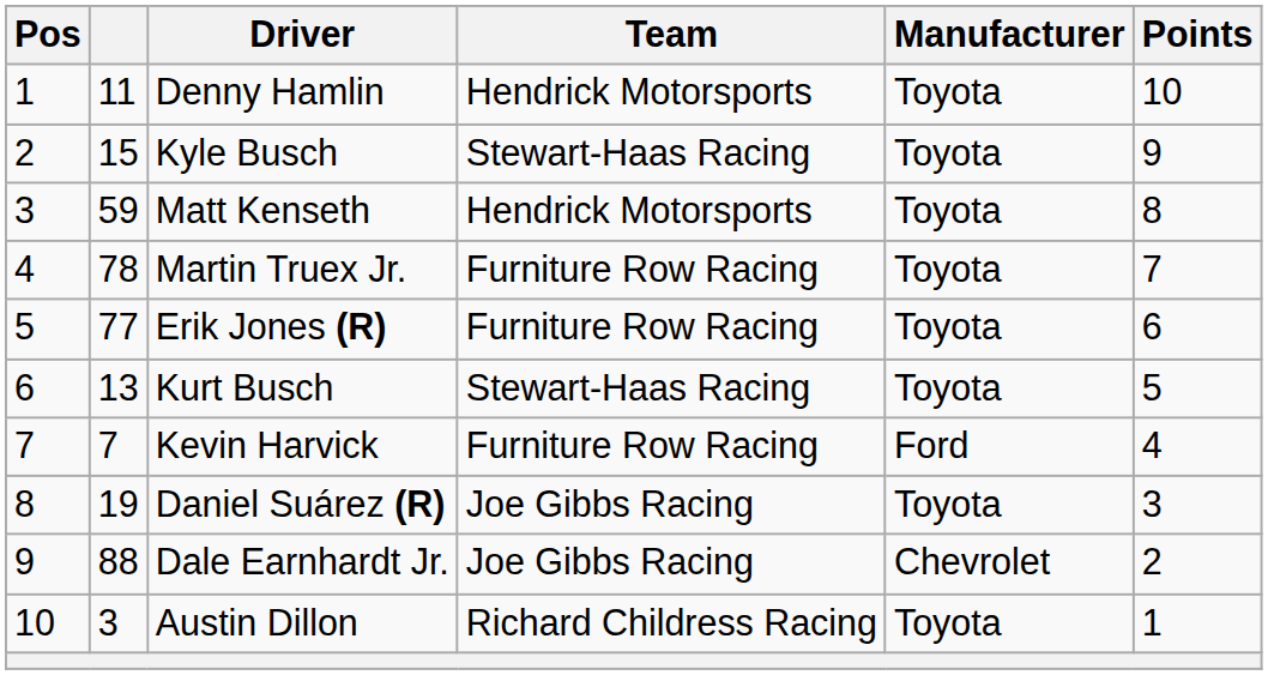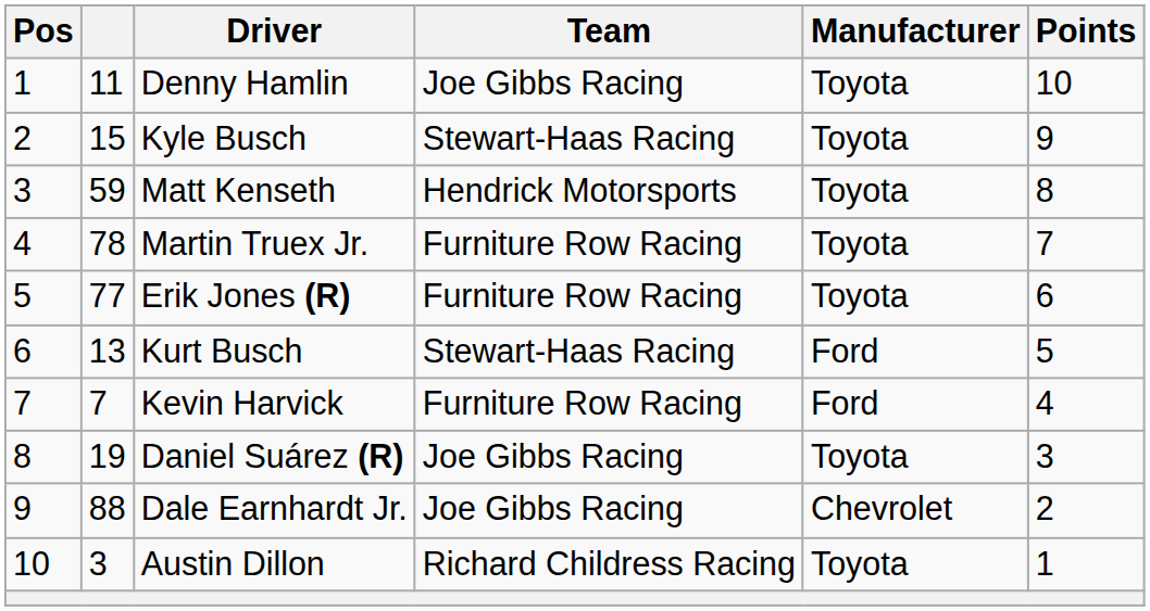Denny Hamlin | Team: Hendrick Motorsports -> Joe Gibbs Racing
Kurt Busch | Manufacturer: Toyota -> Ford
